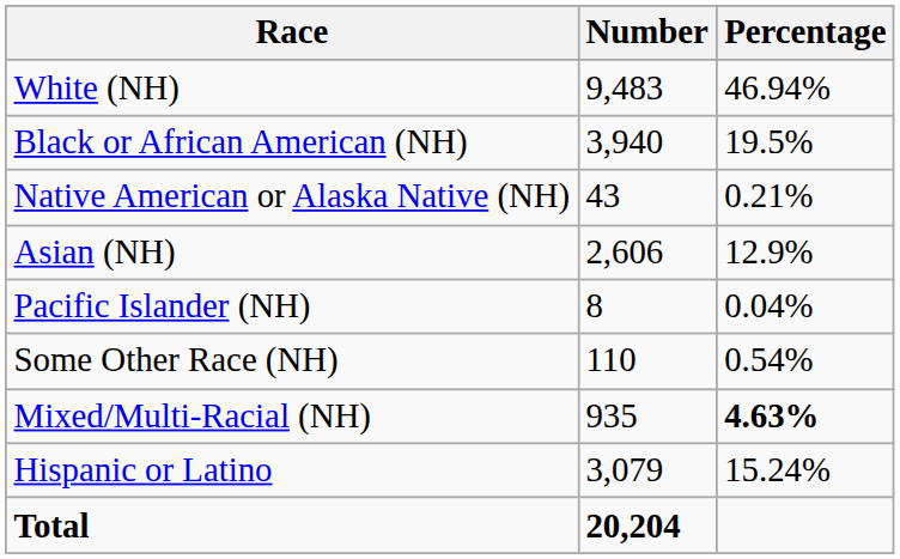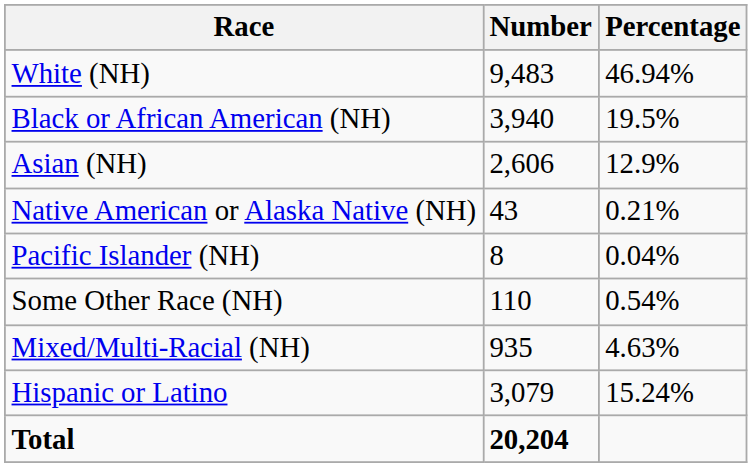rows swapped: Native American or Alaska Native (NH) <-> Asian (NH)
Mixed/Multi-Racial (NH) | Percentage: bold -> normal
